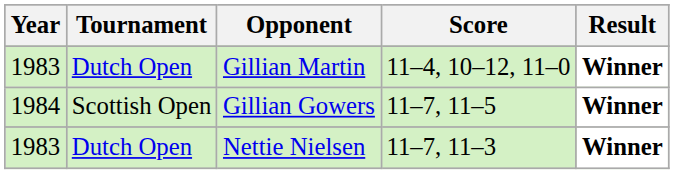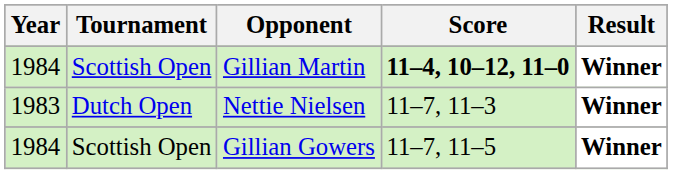Gillian Martin | Year: 1983 -> 1984
Gillian Martin | Tournament: Dutch Open -> Scottish Open
Gillian Martin | Score: normal -> bold
rows swapped: Nettie Nielsen <-> Gillian Gowers
